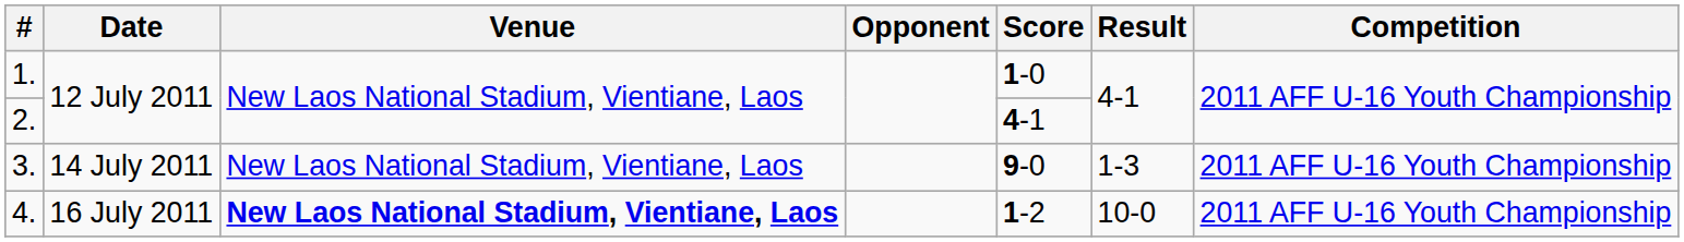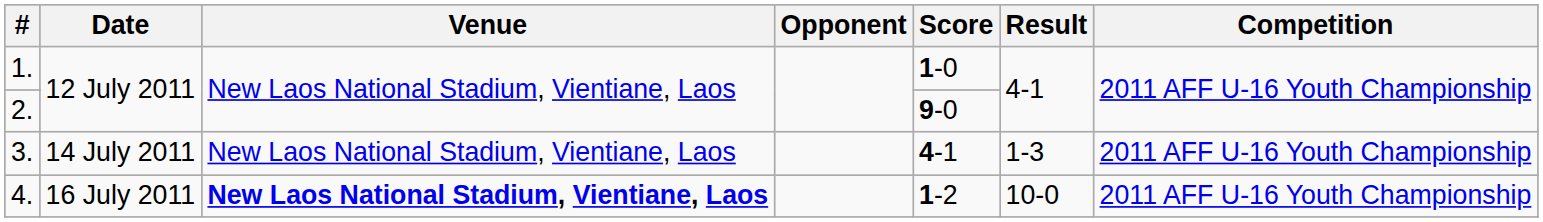2. | Score: 4-1 -> 9-0
3. | Score: 9-0 -> 4-1
